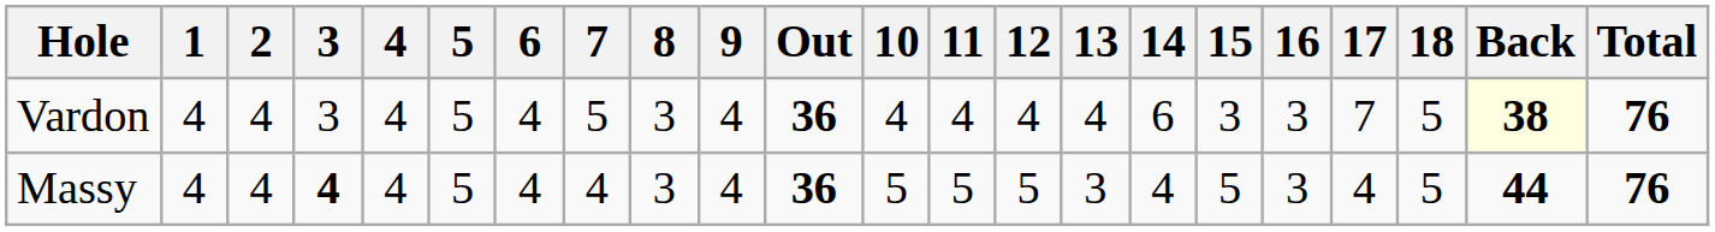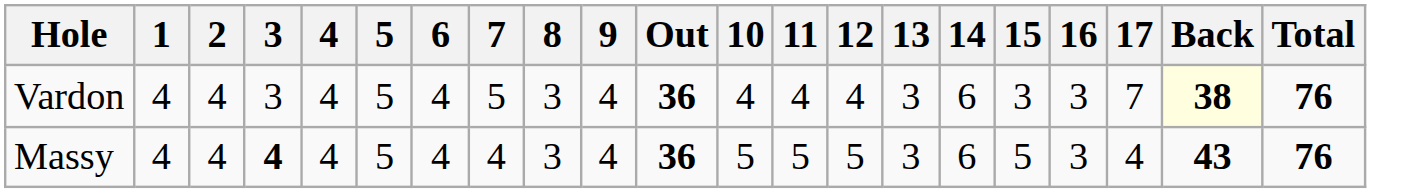- column: 18 | 5 | 5
Vardon | 13: 4 -> 3
Massy | 14: 4 -> 6
Massy | Back: 44 -> 43
